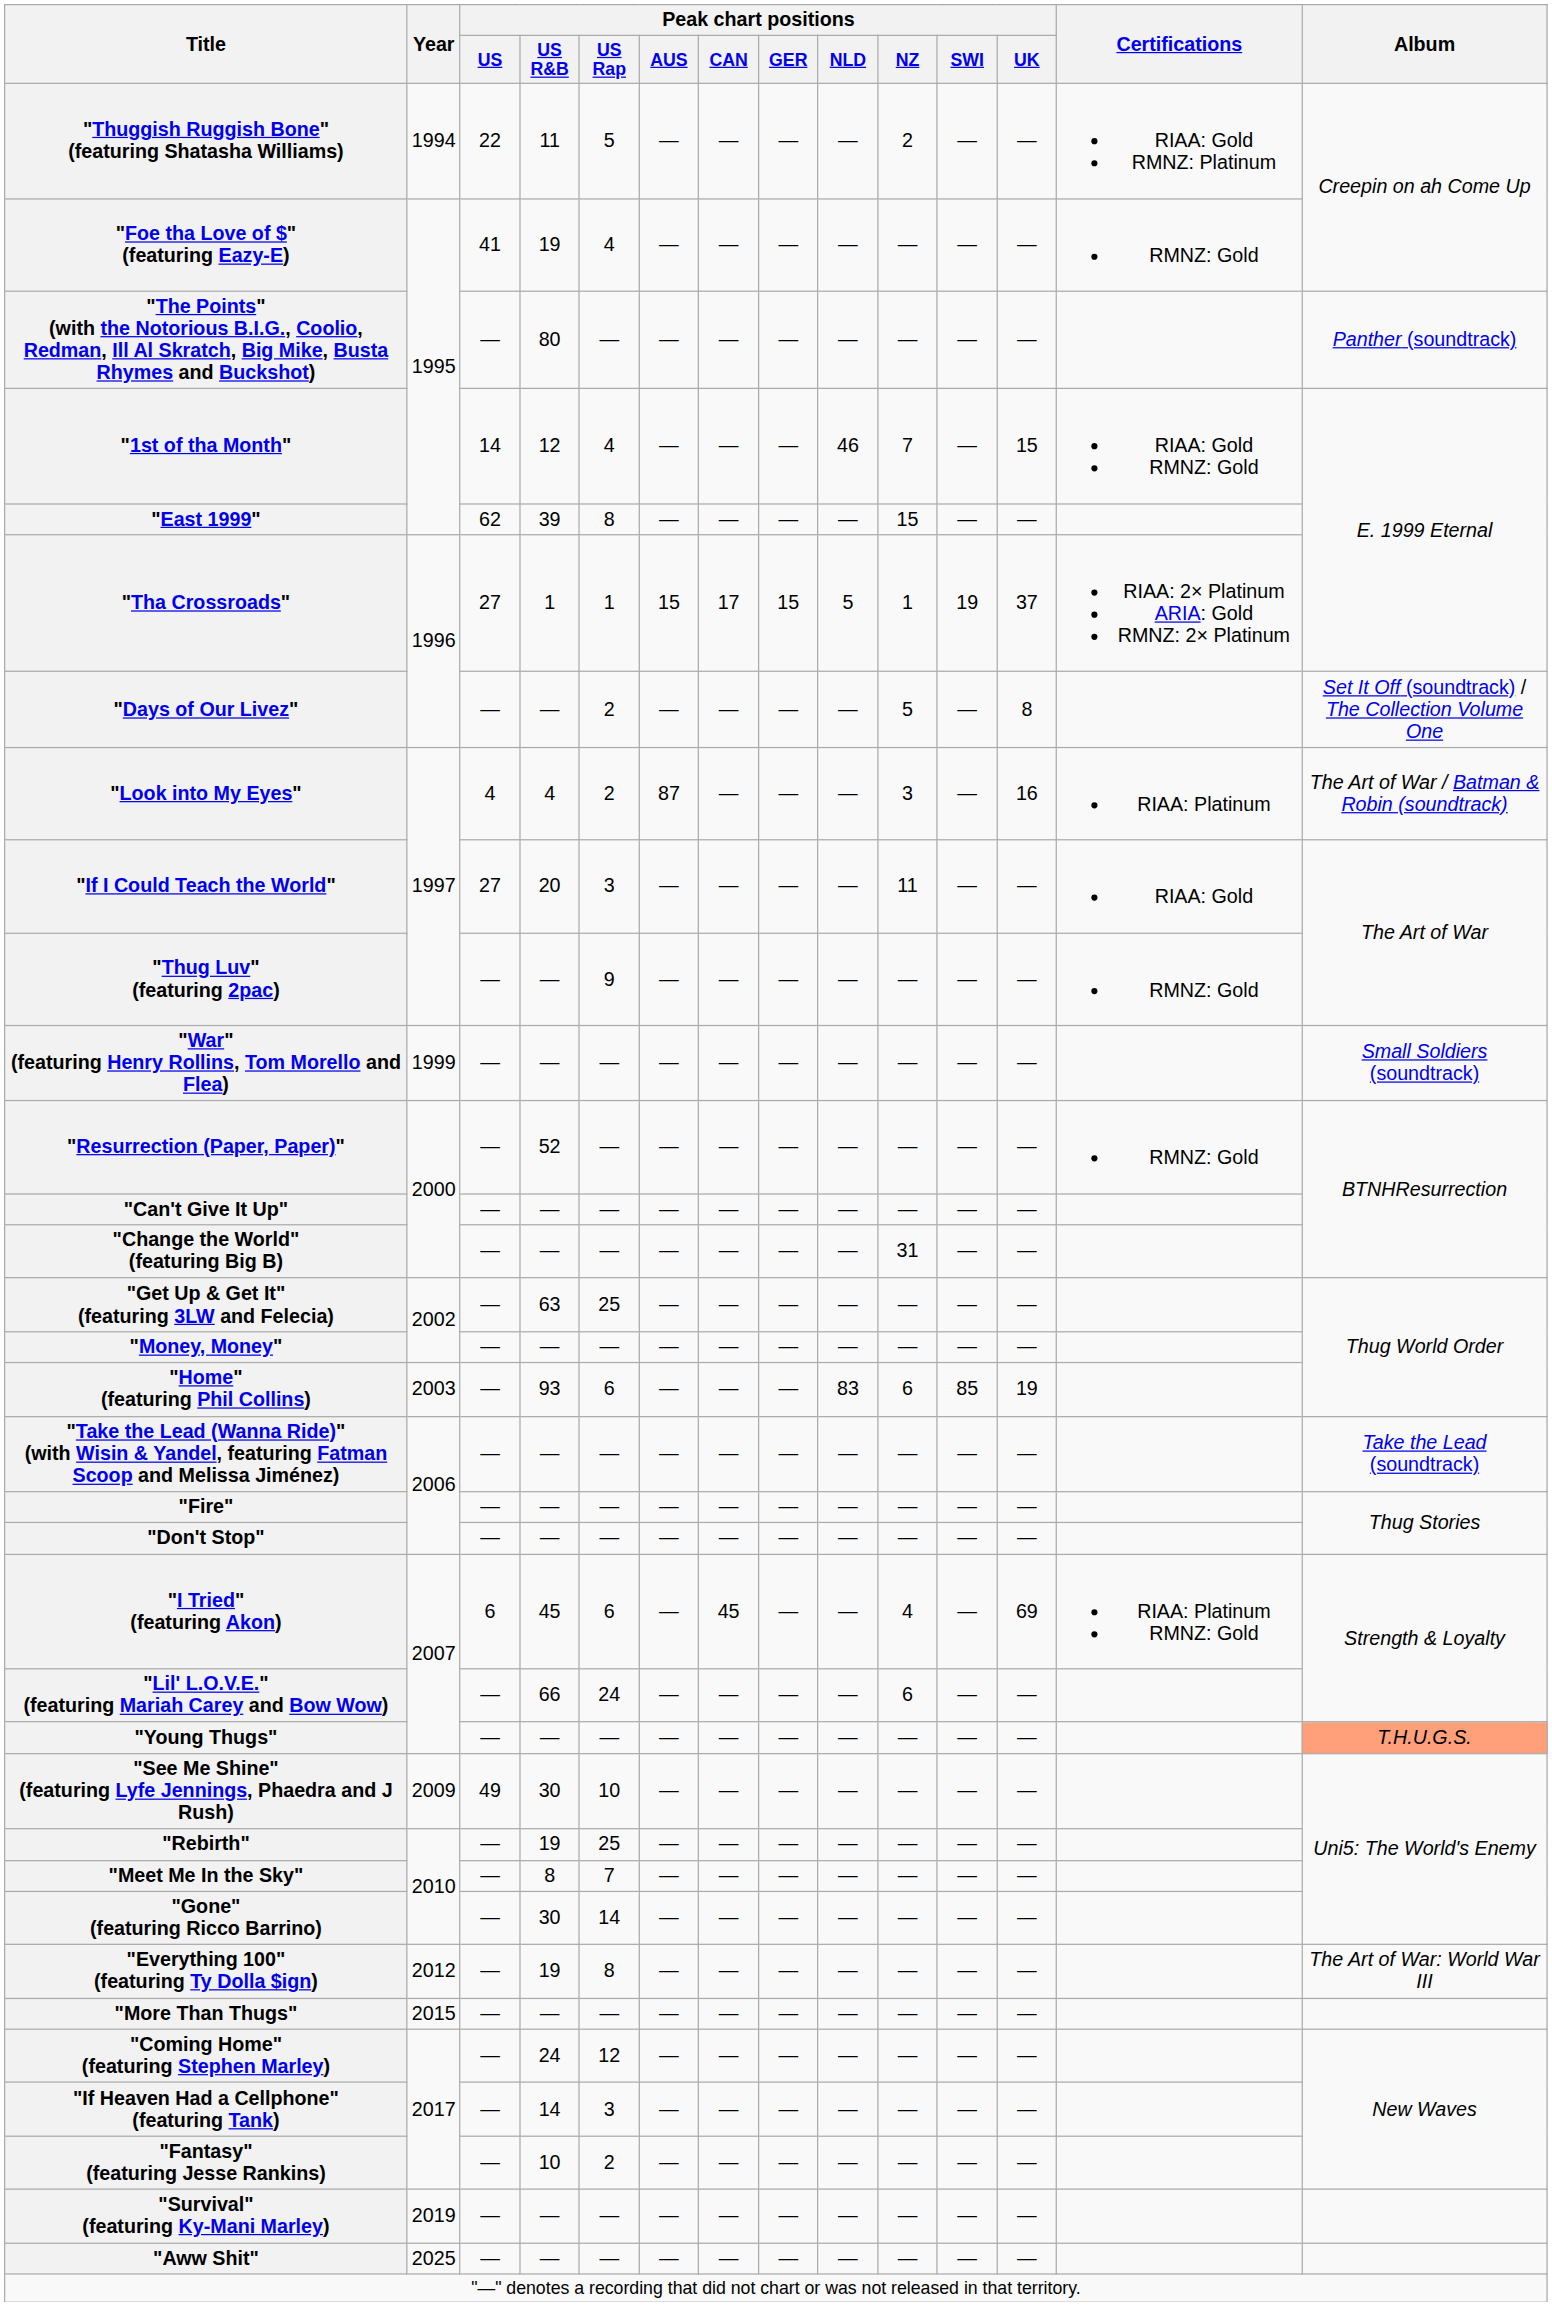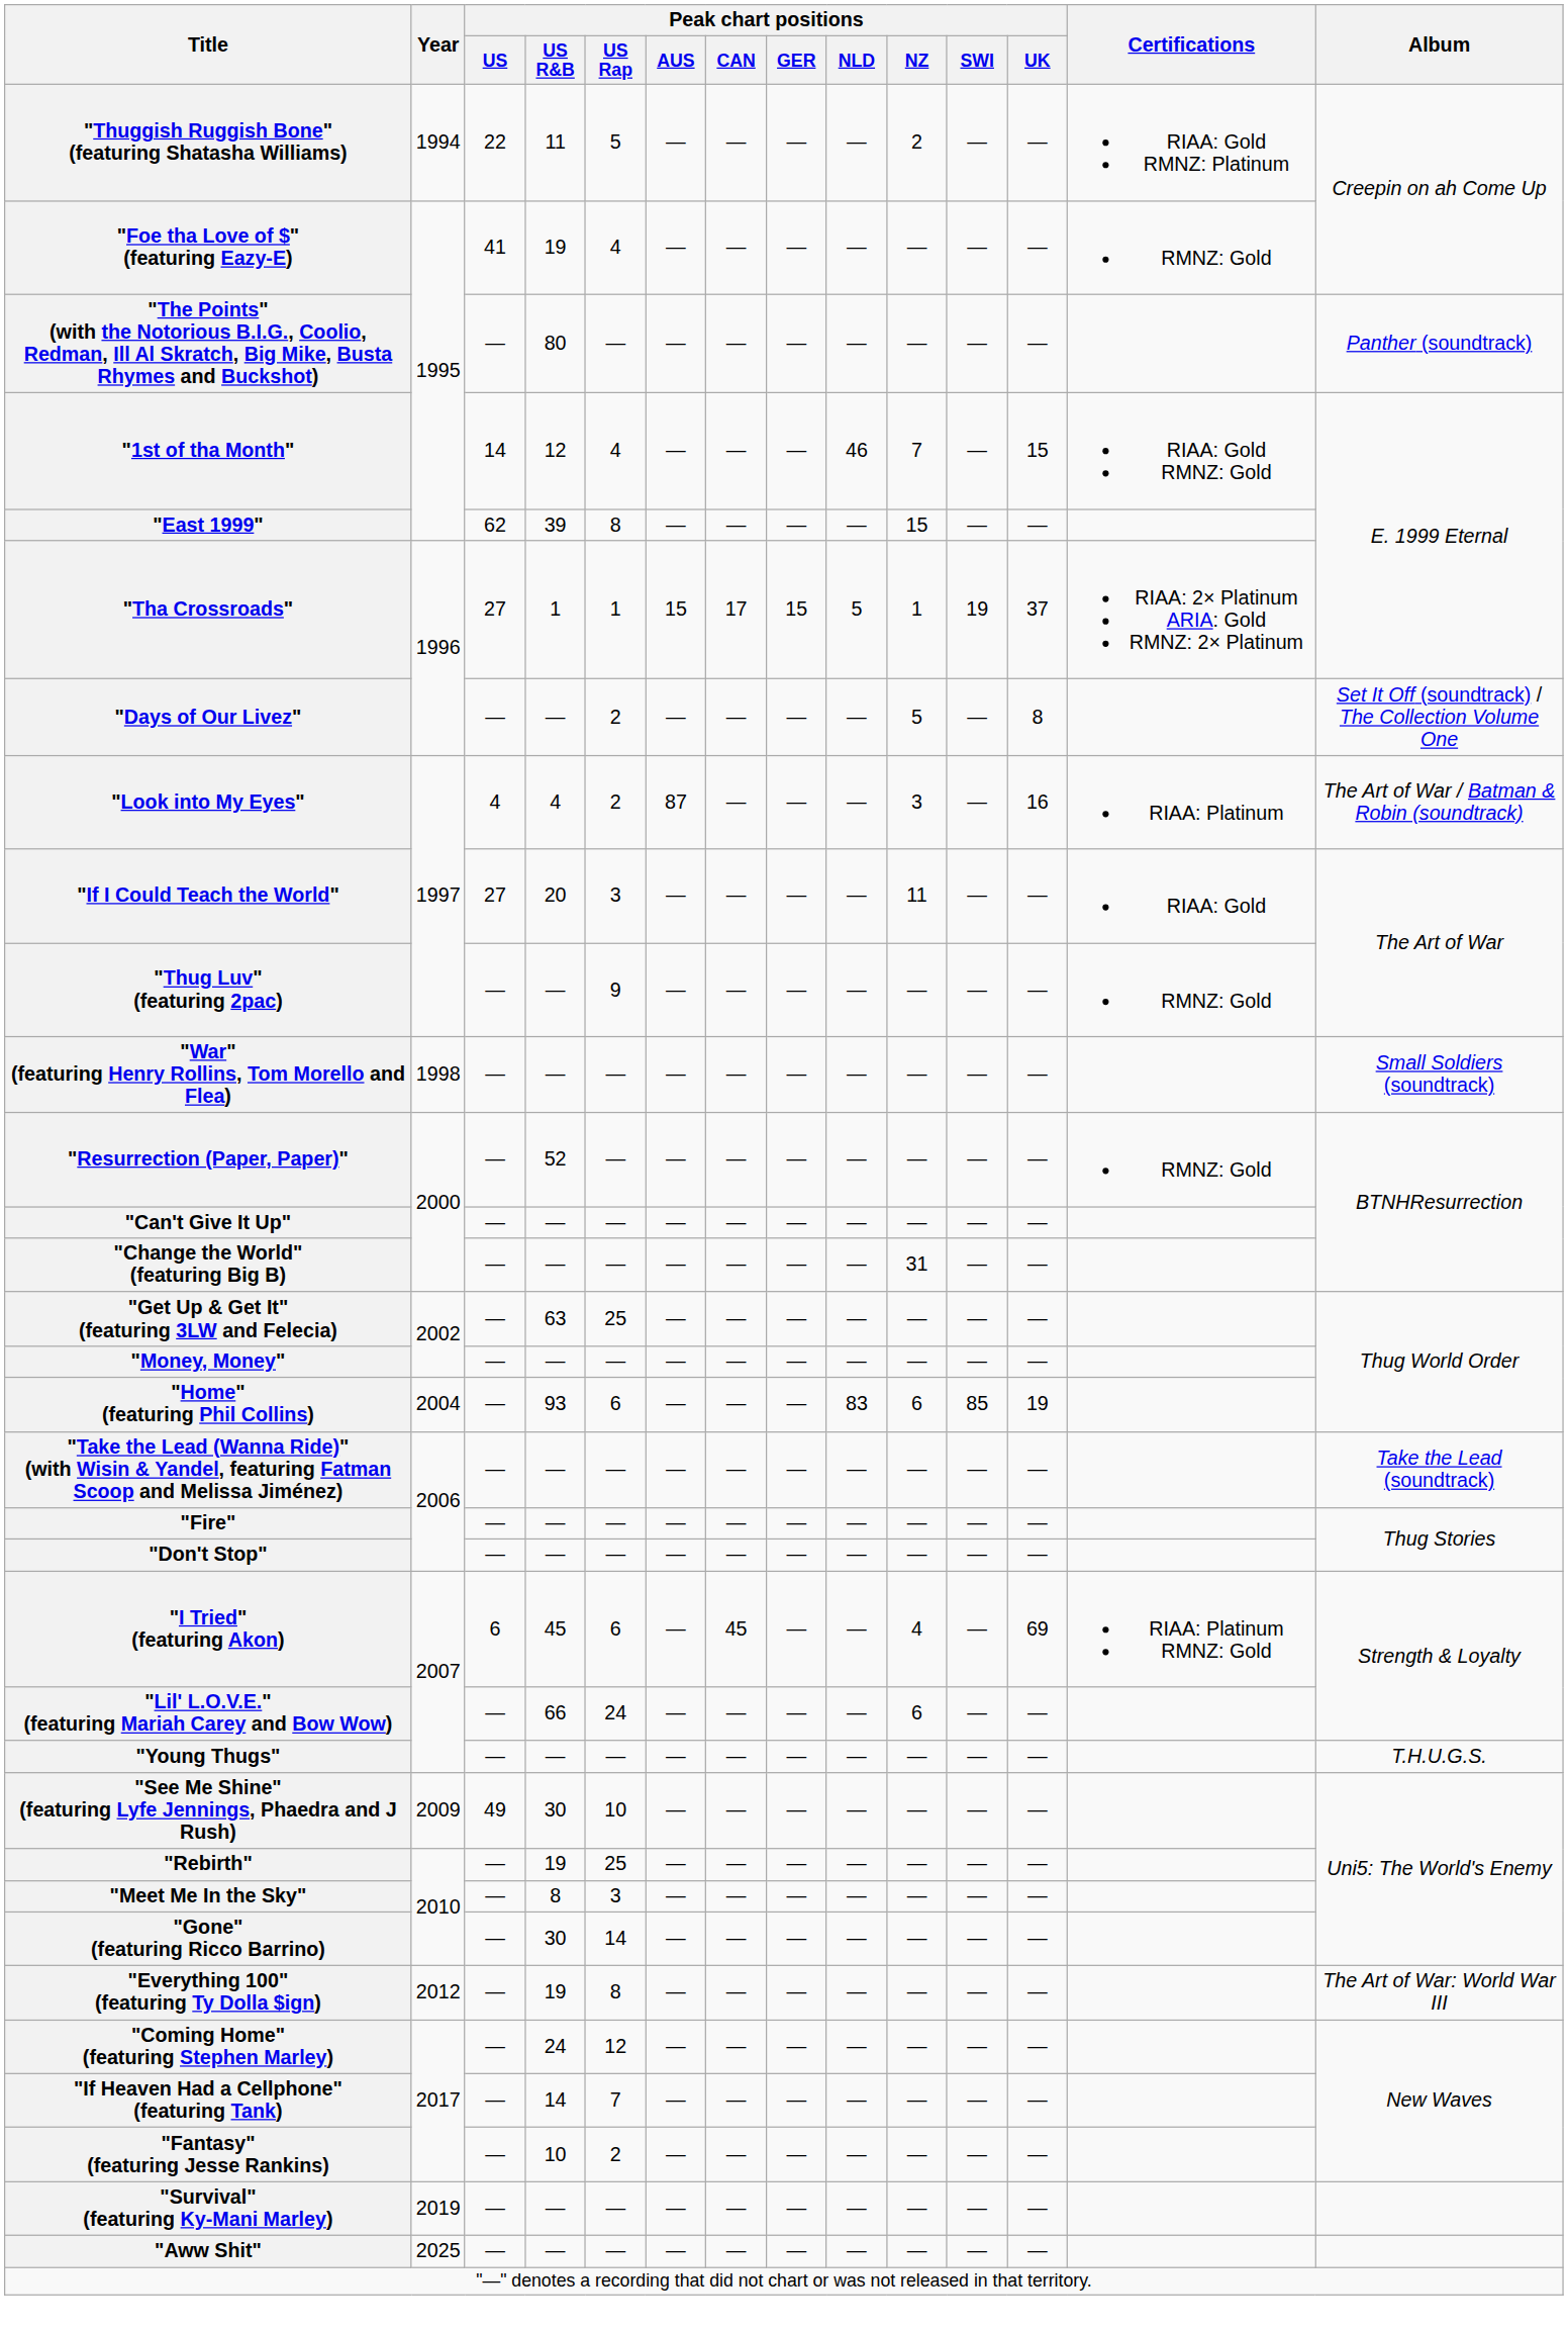"War" (featuring Henry Rollins, Tom Morello and Flea) | Year: 1999 -> 1998
"Home" (featuring Phil Collins) | Year: 2003 -> 2004
"Young Thugs" | Album: lightsalmon background -> no background
"Meet Me In the Sky" | Peak chart positions / US Rap: 7 -> 3
- row: "More Than Thugs" | 2015 | — | — | — | — | — | — | — | — | — | —
"If Heaven Had a Cellphone" (featuring Tank) | Peak chart positions / US Rap: 3 -> 7
